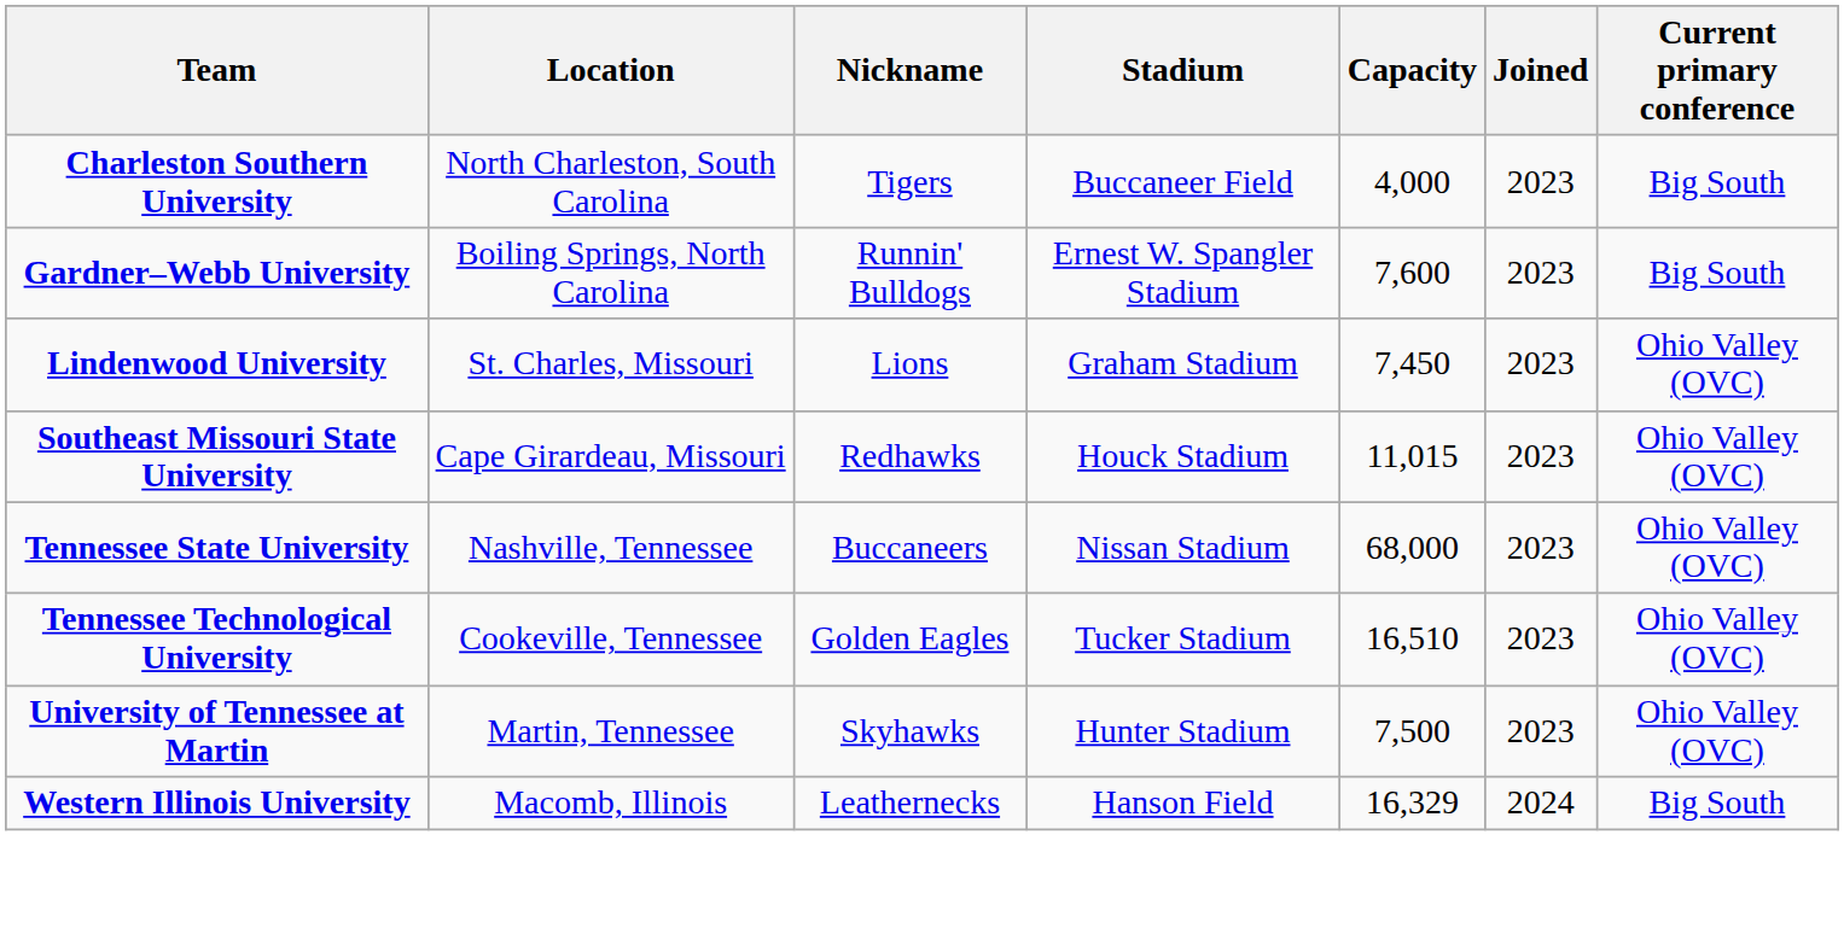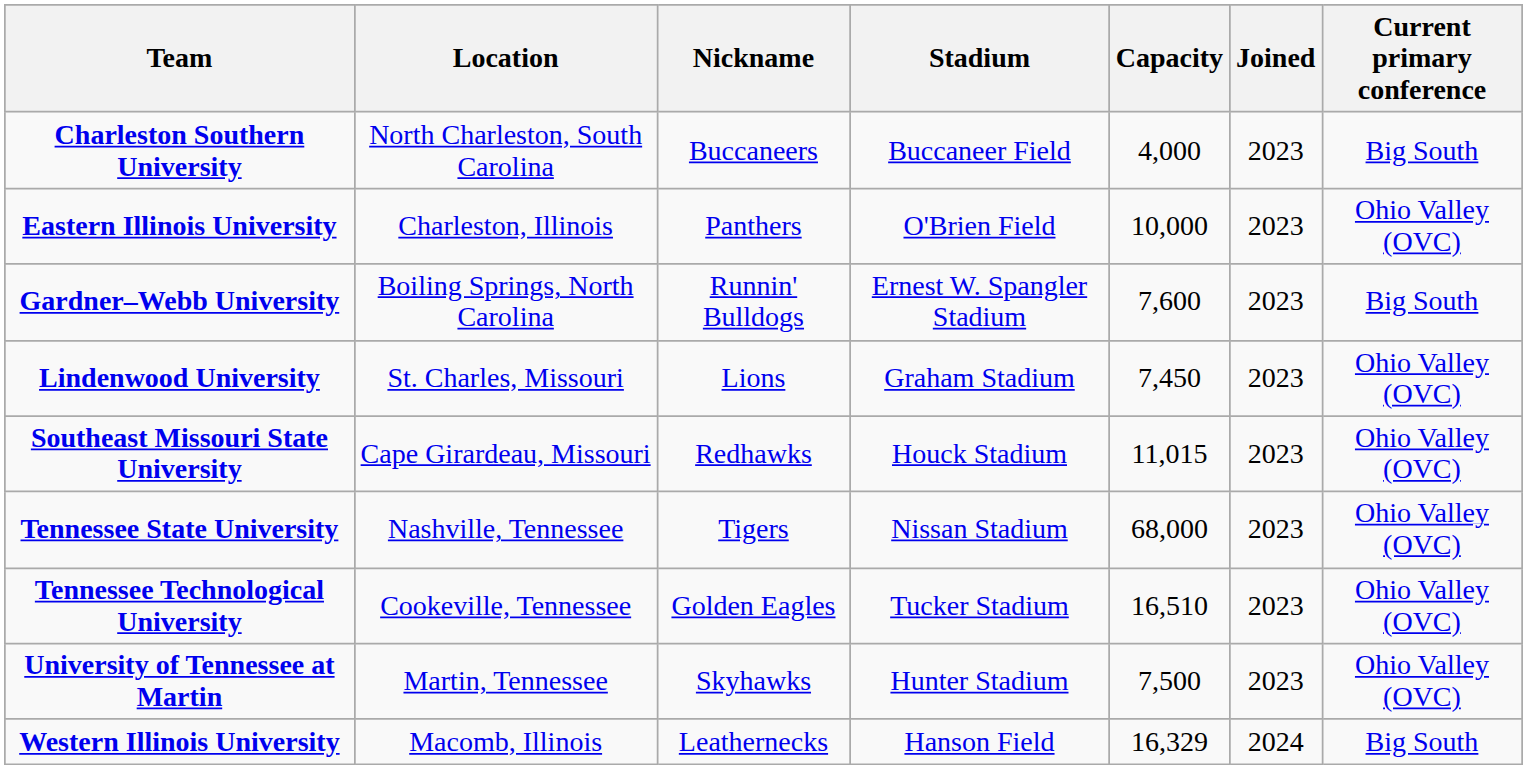Charleston Southern University | Nickname: Tigers -> Buccaneers
+ row: Eastern Illinois University | Charleston, Illinois | Panthers | O'Brien Field | 10,000 | 2023 | Ohio Valley (OVC)
Tennessee State University | Nickname: Buccaneers -> Tigers
